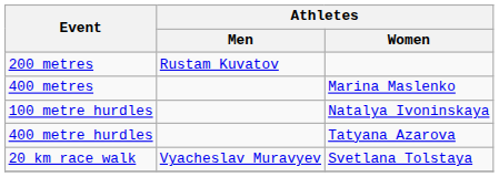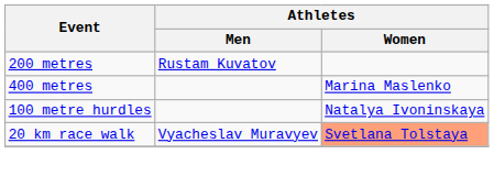- row: 400 metre hurdles | Tatyana Azarova
20 km race walk | Athletes / Women: no background -> lightsalmon background
